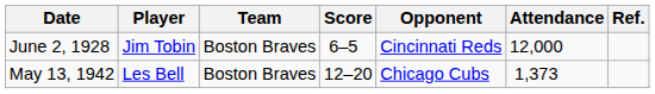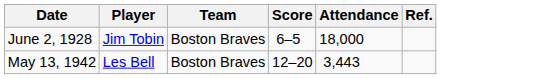- column: Opponent | Cincinnati Reds | Chicago Cubs
June 2, 1928 | Attendance: 12,000 -> 18,000
May 13, 1942 | Attendance: 1,373 -> 3,443
